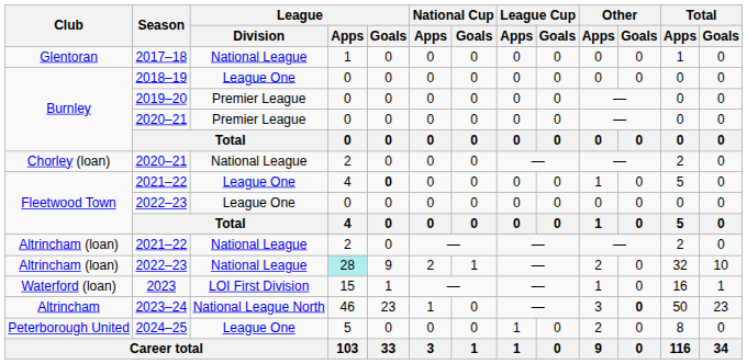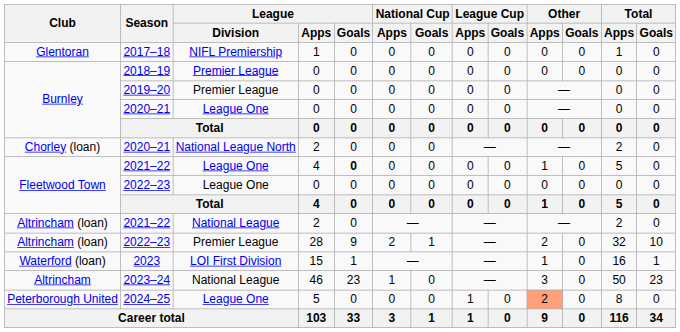2017–18 | League / Division: National League -> NIFL Premiership
2018–19 | League / Division: League One -> Premier League
Burnley / 2020–21 | League / Division: Premier League -> League One
Chorley (loan) / 2020–21 | League / Division: National League -> National League North
Altrincham (loan) / 2022–23 | League / Division: National League -> Premier League
Altrincham (loan) / 2022–23 | League / Apps: paleturquoise background -> no background
2023–24 | League / Division: National League North -> National League
2023–24 | Other / Goals: bold -> normal
2024–25 | Other / Apps: no background -> lightsalmon background
